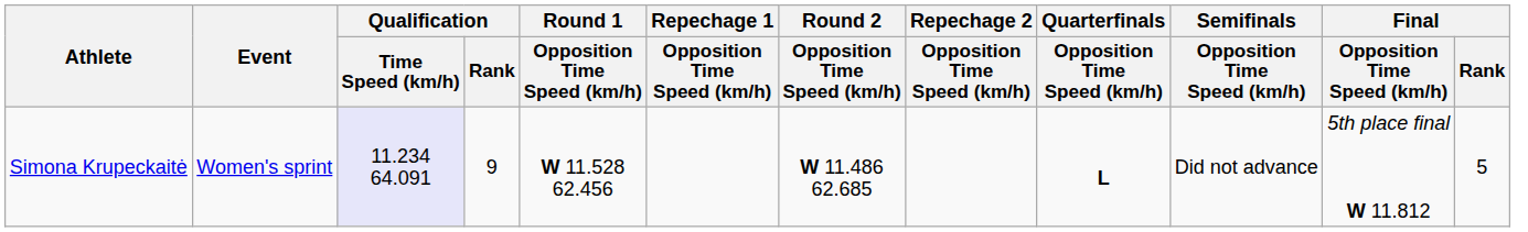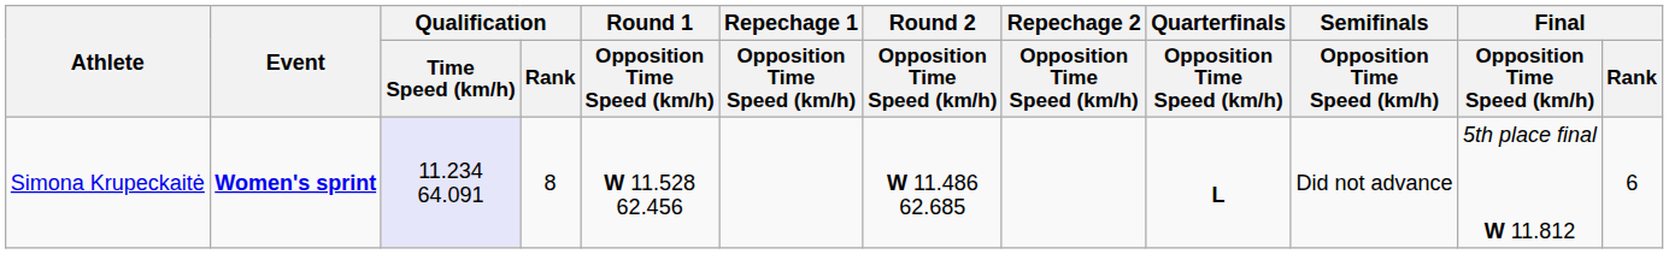Simona Krupeckaitė | Event: normal -> bold
Simona Krupeckaitė | Qualification / Rank: 9 -> 8
Simona Krupeckaitė | Final / Rank: 5 -> 6
